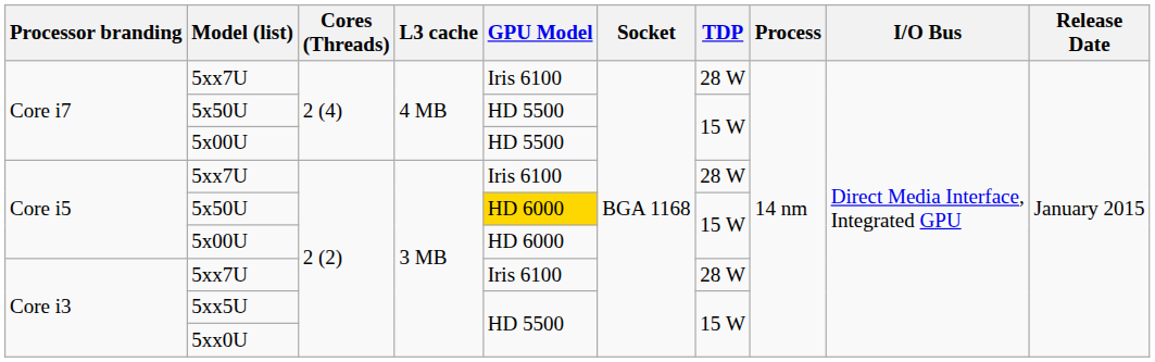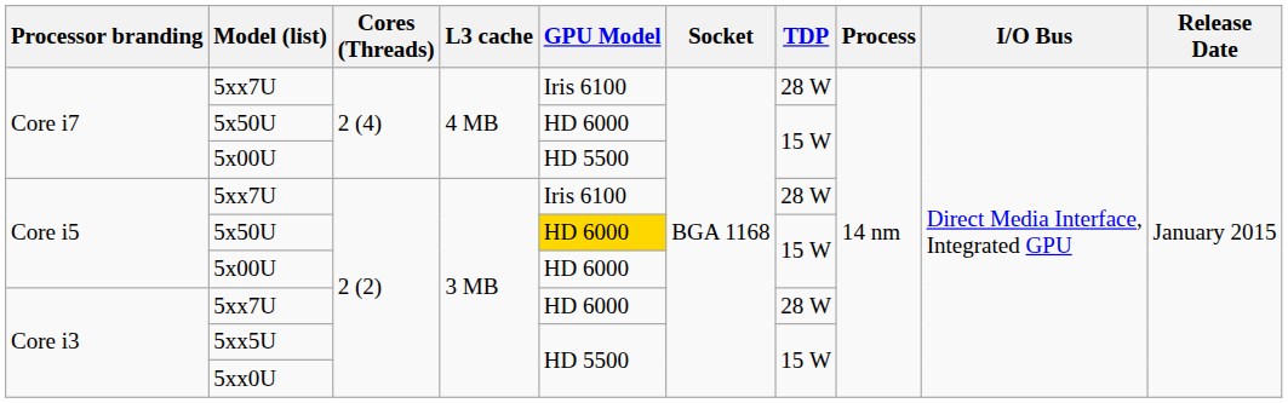Core i7 / 5x50U | GPU Model: HD 5500 -> HD 6000
Core i3 / 5xx7U | GPU Model: Iris 6100 -> HD 6000
